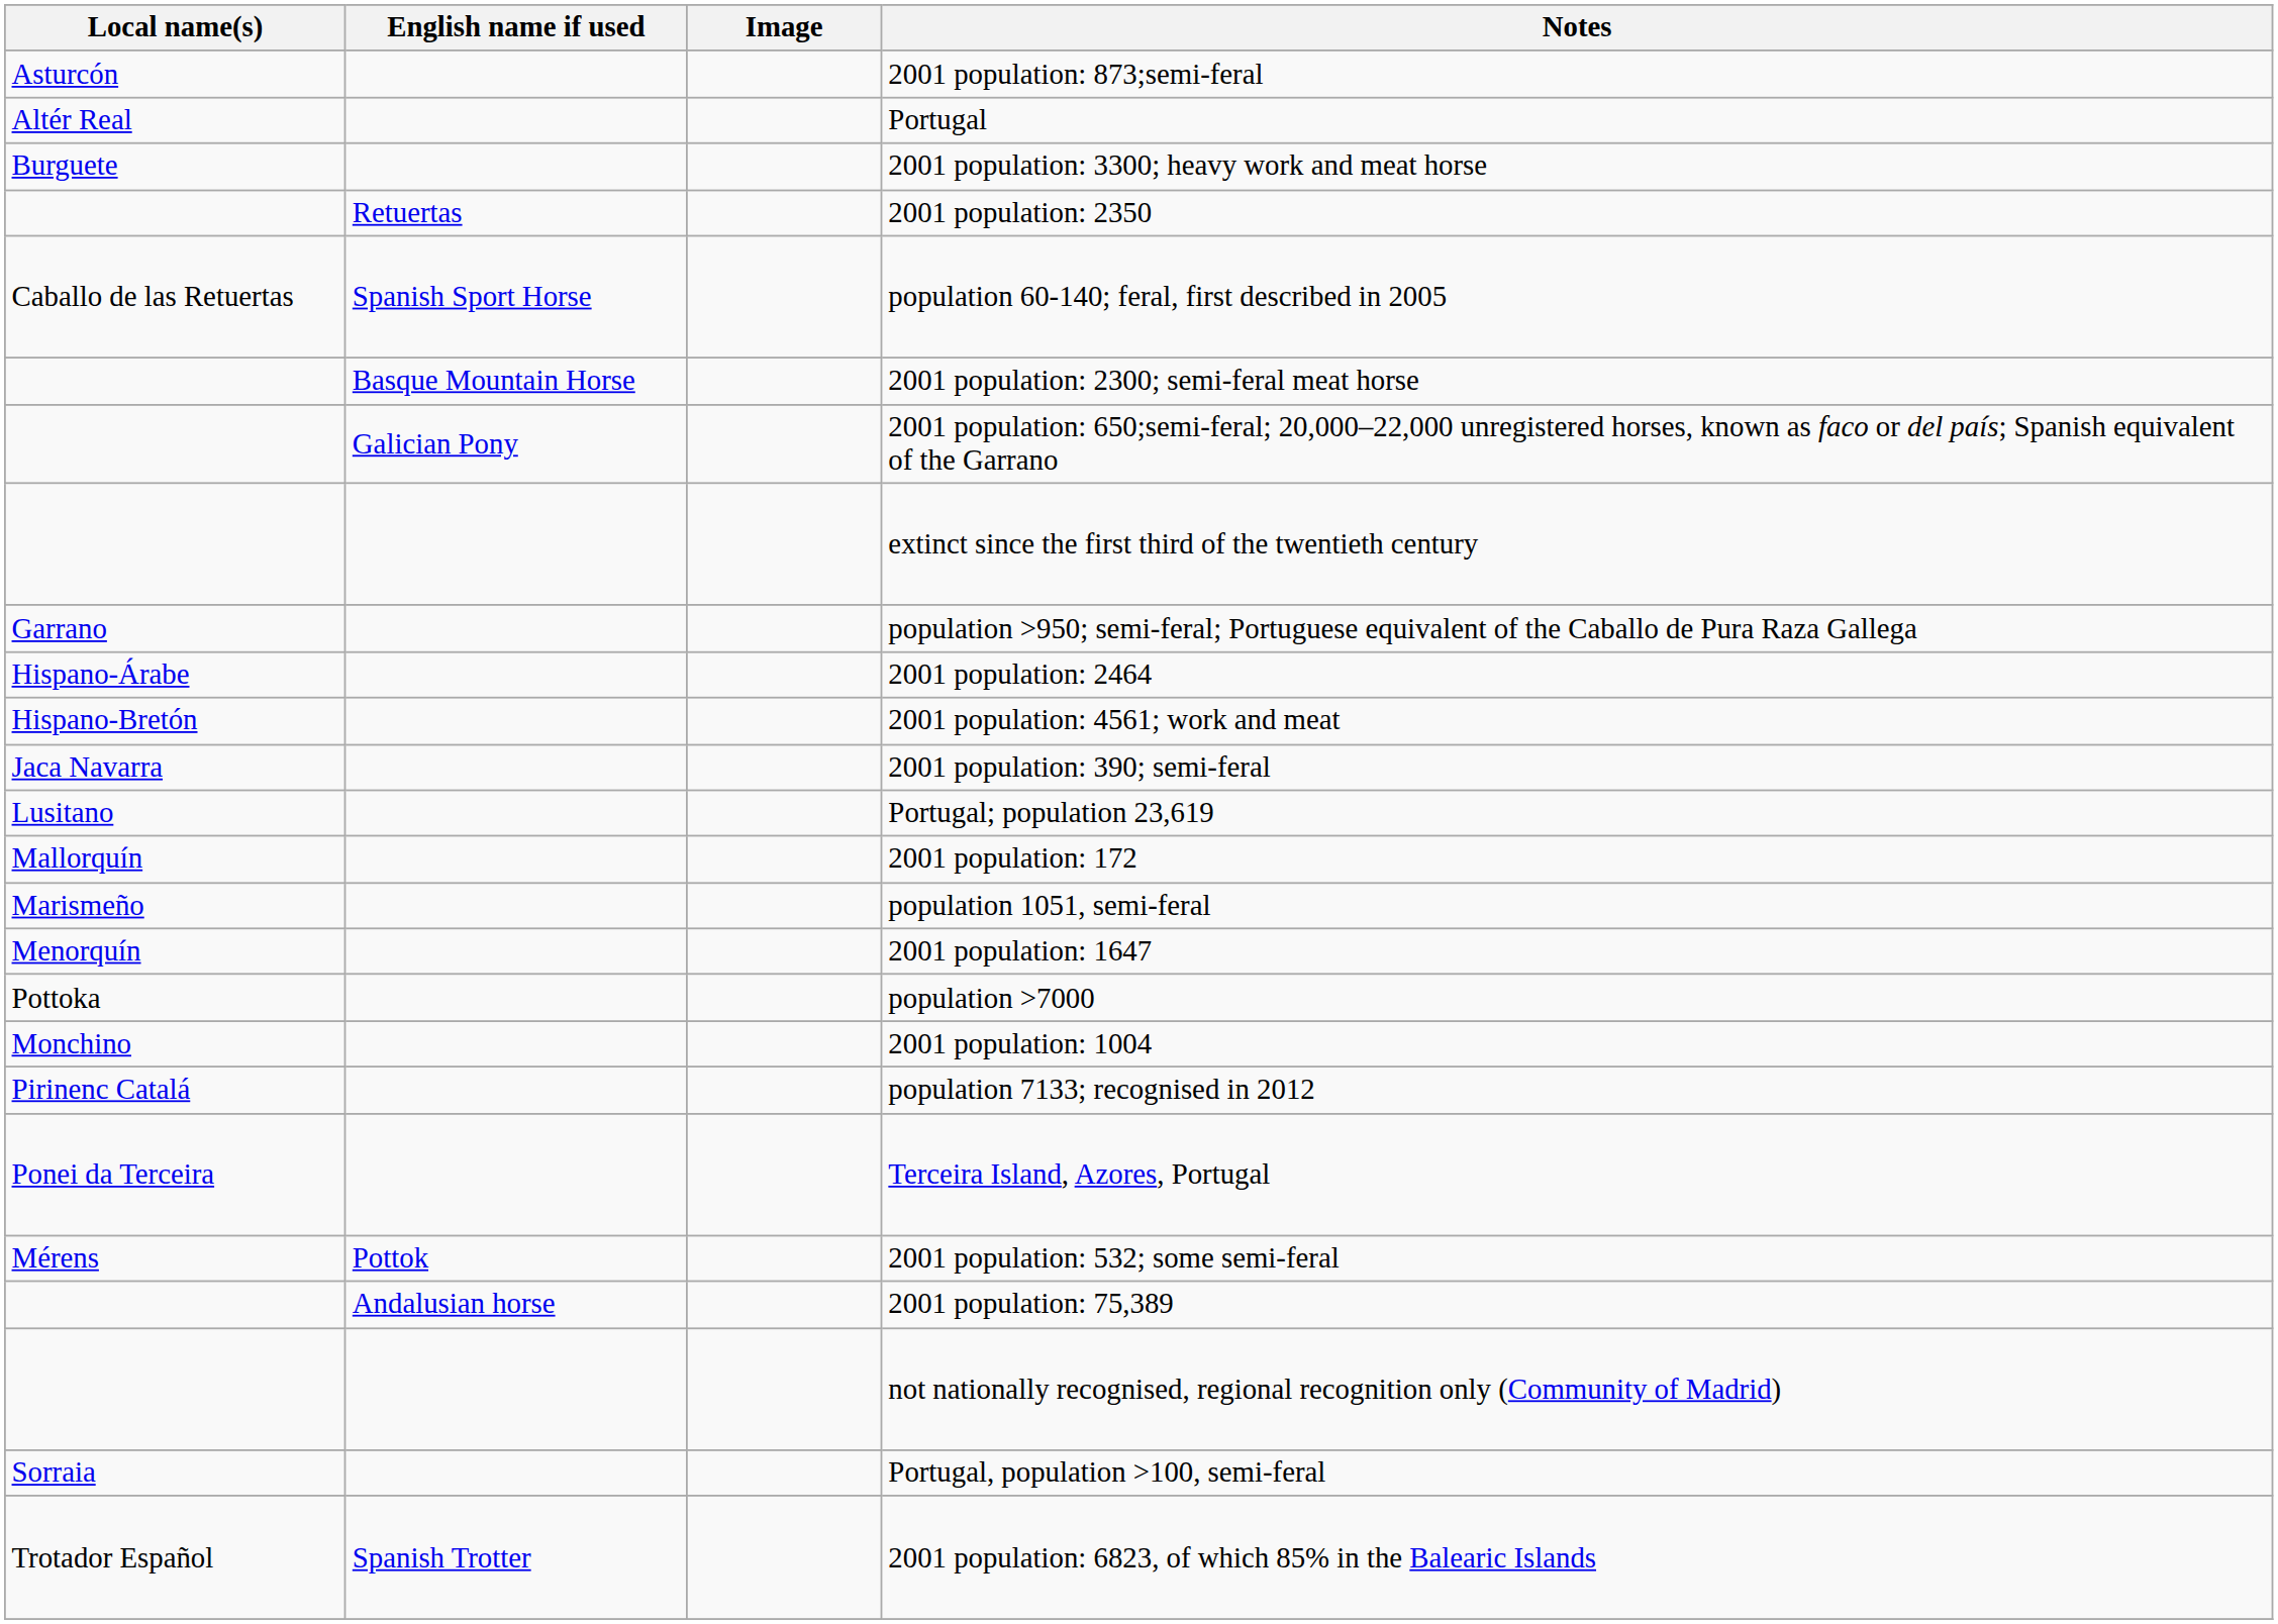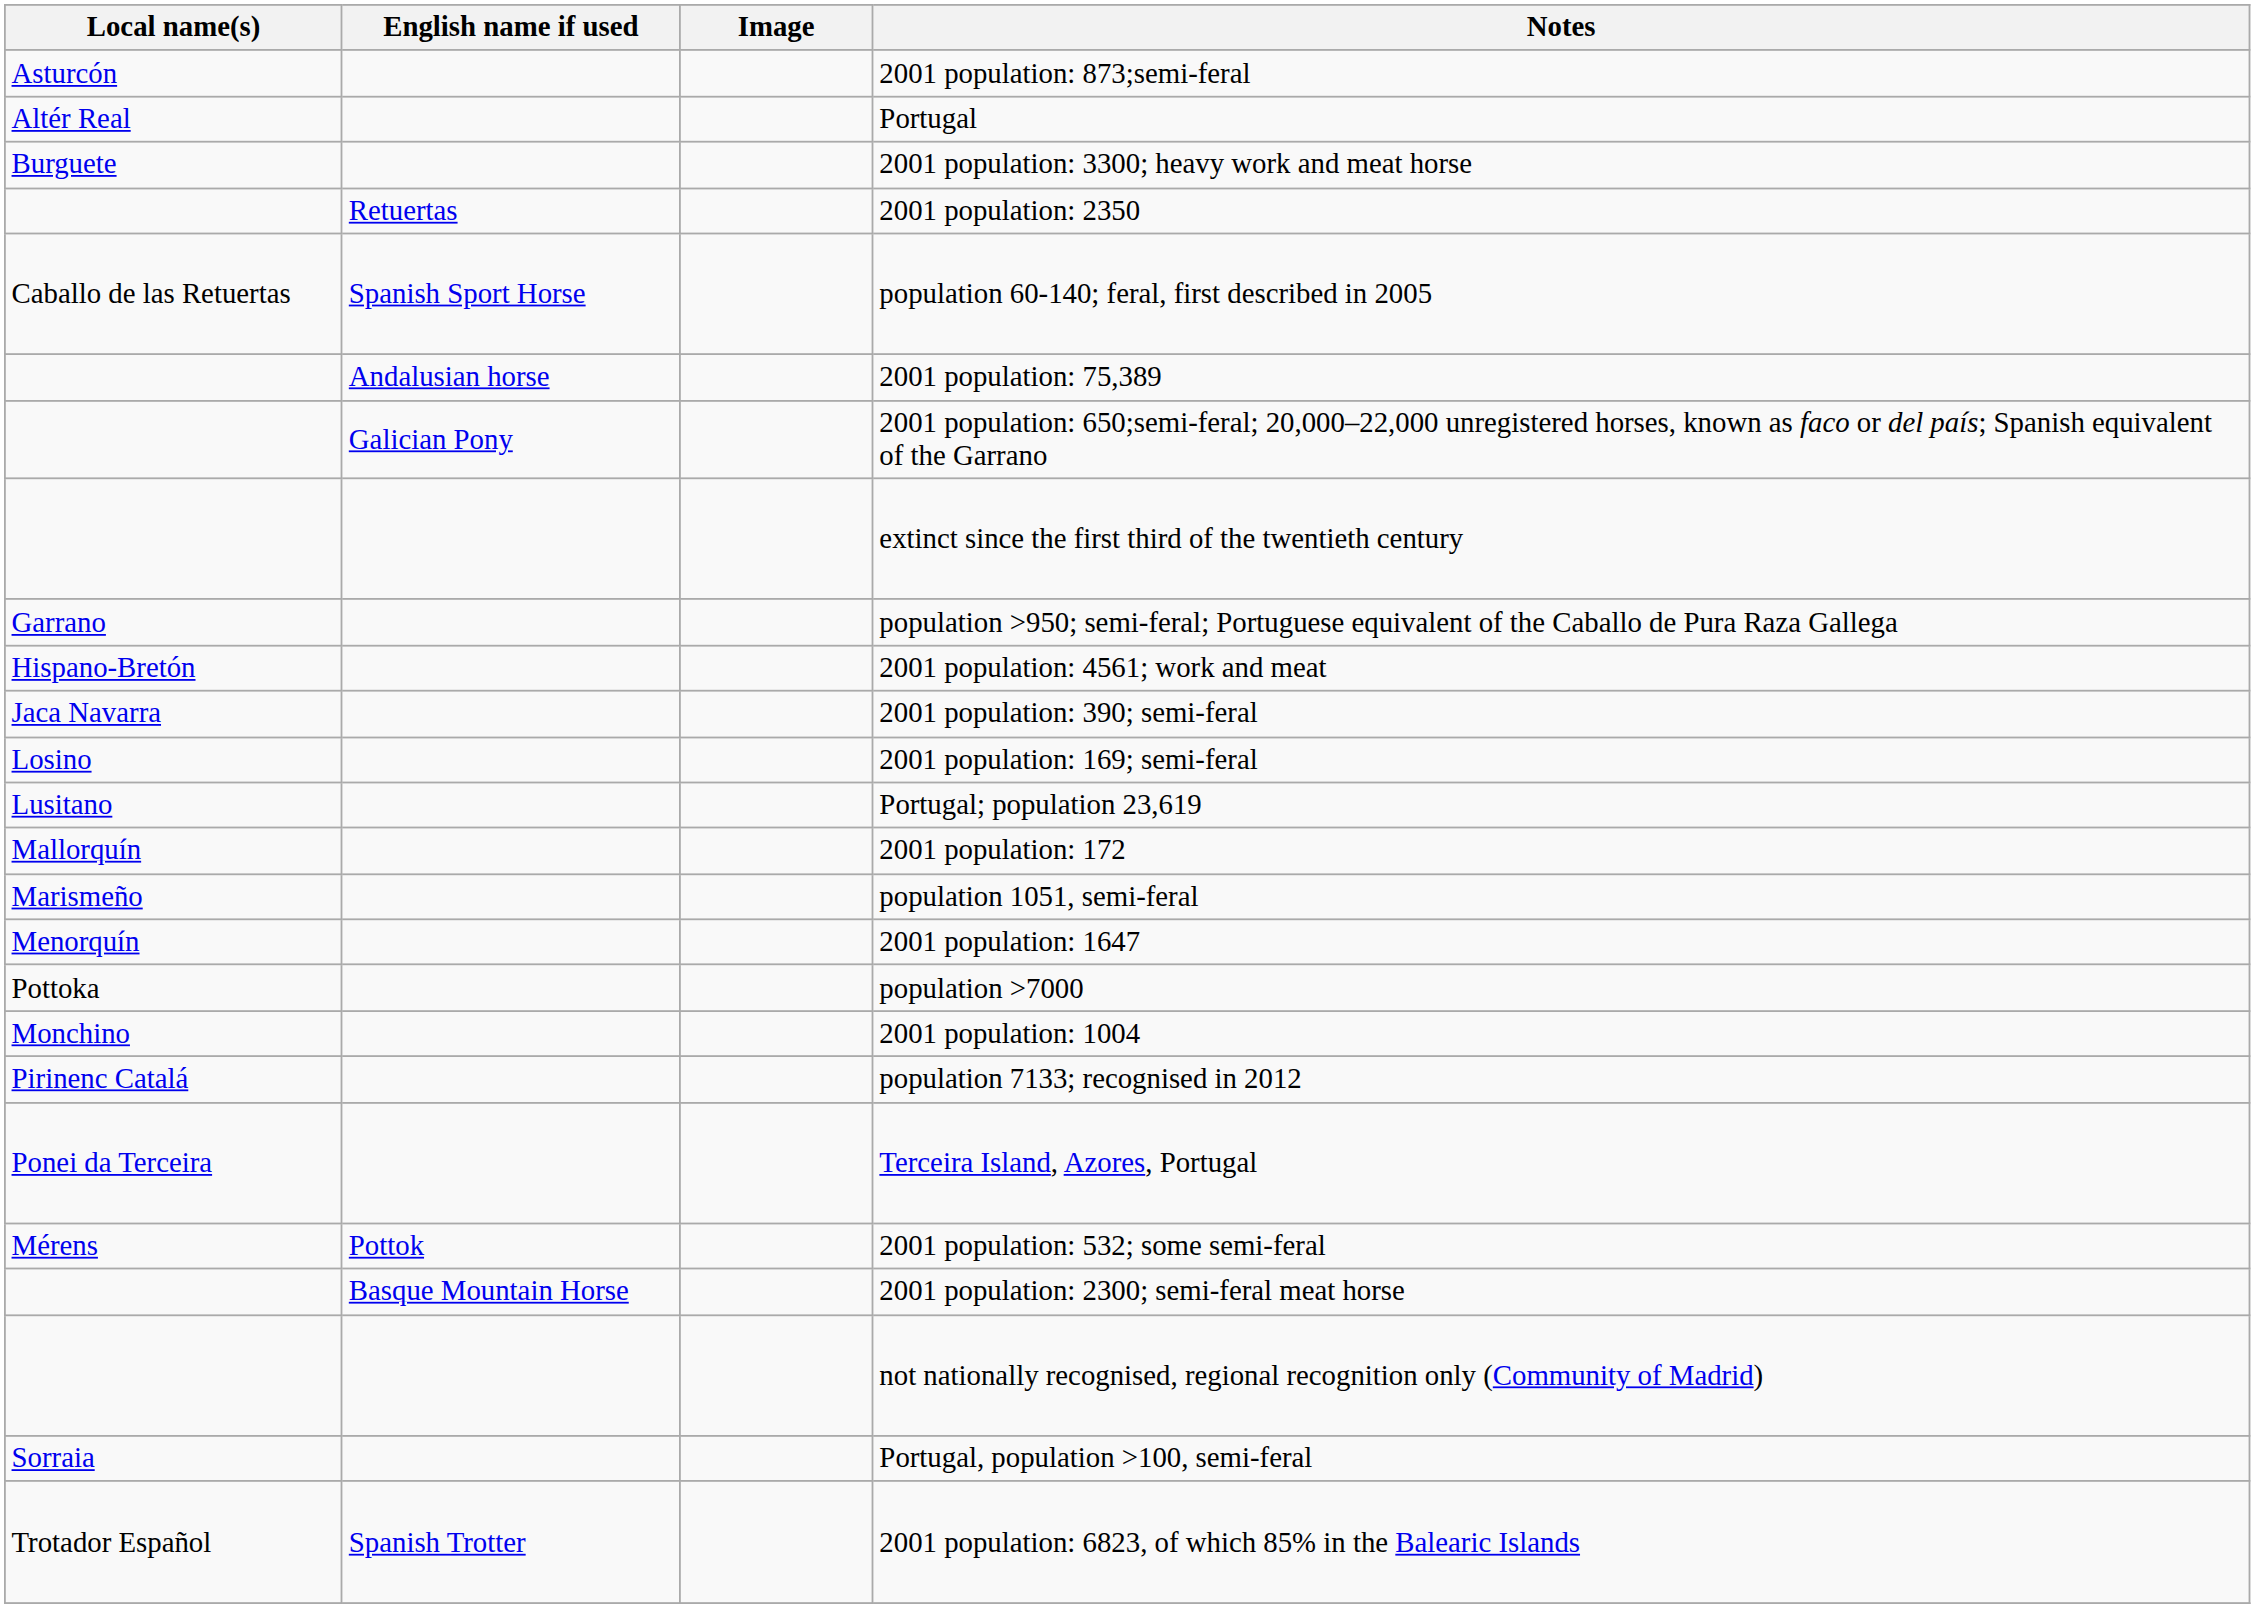rows swapped: 2001 population: 2300; semi-feral meat horse <-> 2001 population: 75,389
- row: Hispano-Árabe | 2001 population: 2464
+ row: Losino | 2001 population: 169; semi-feral
